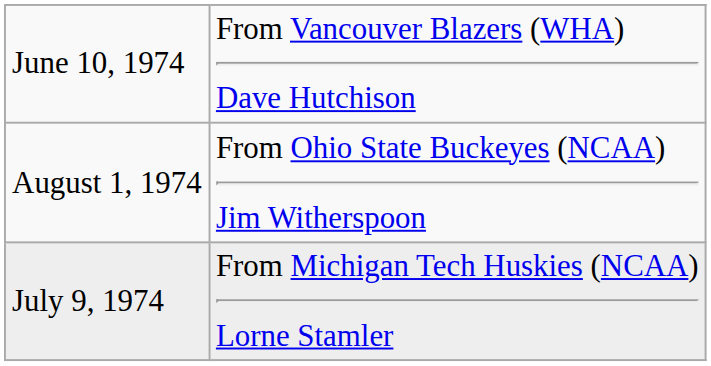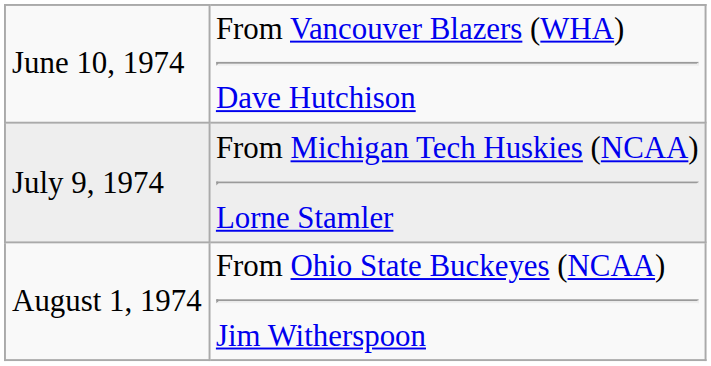rows swapped: July 9, 1974 <-> August 1, 1974
